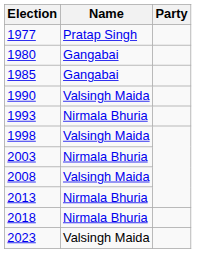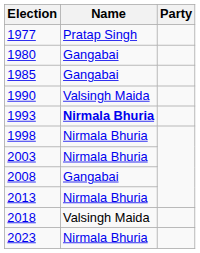1993 | Name: normal -> bold
1998 | Name: Valsingh Maida -> Nirmala Bhuria
2008 | Name: Valsingh Maida -> Gangabai
2018 | Name: Nirmala Bhuria -> Valsingh Maida
2023 | Name: Valsingh Maida -> Nirmala Bhuria
